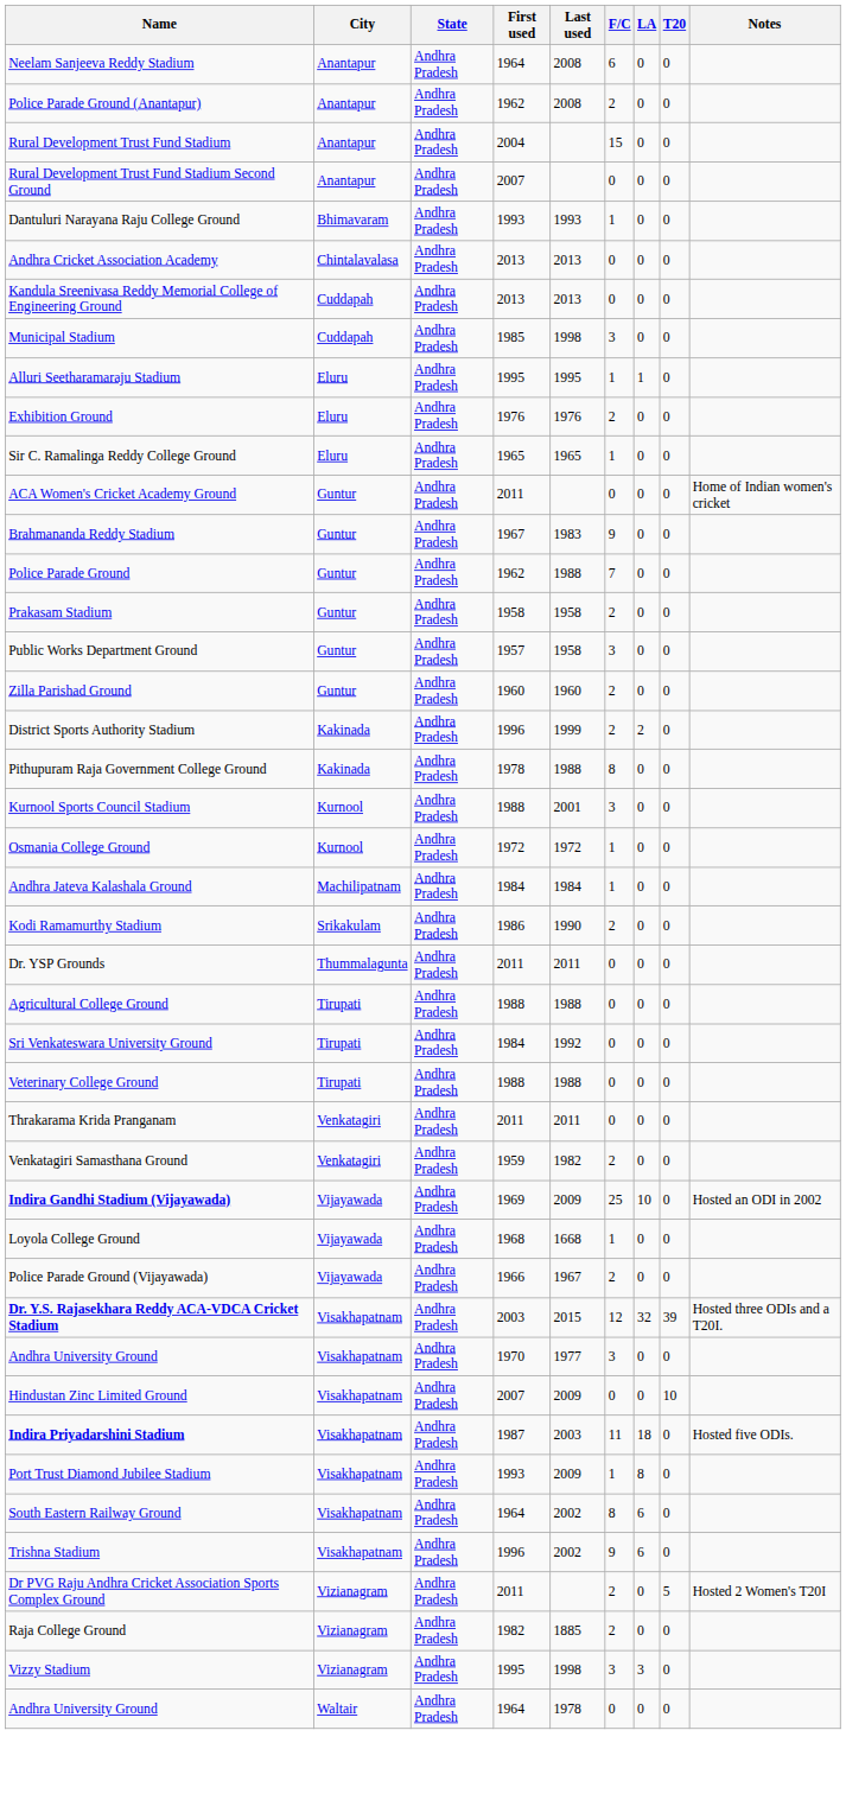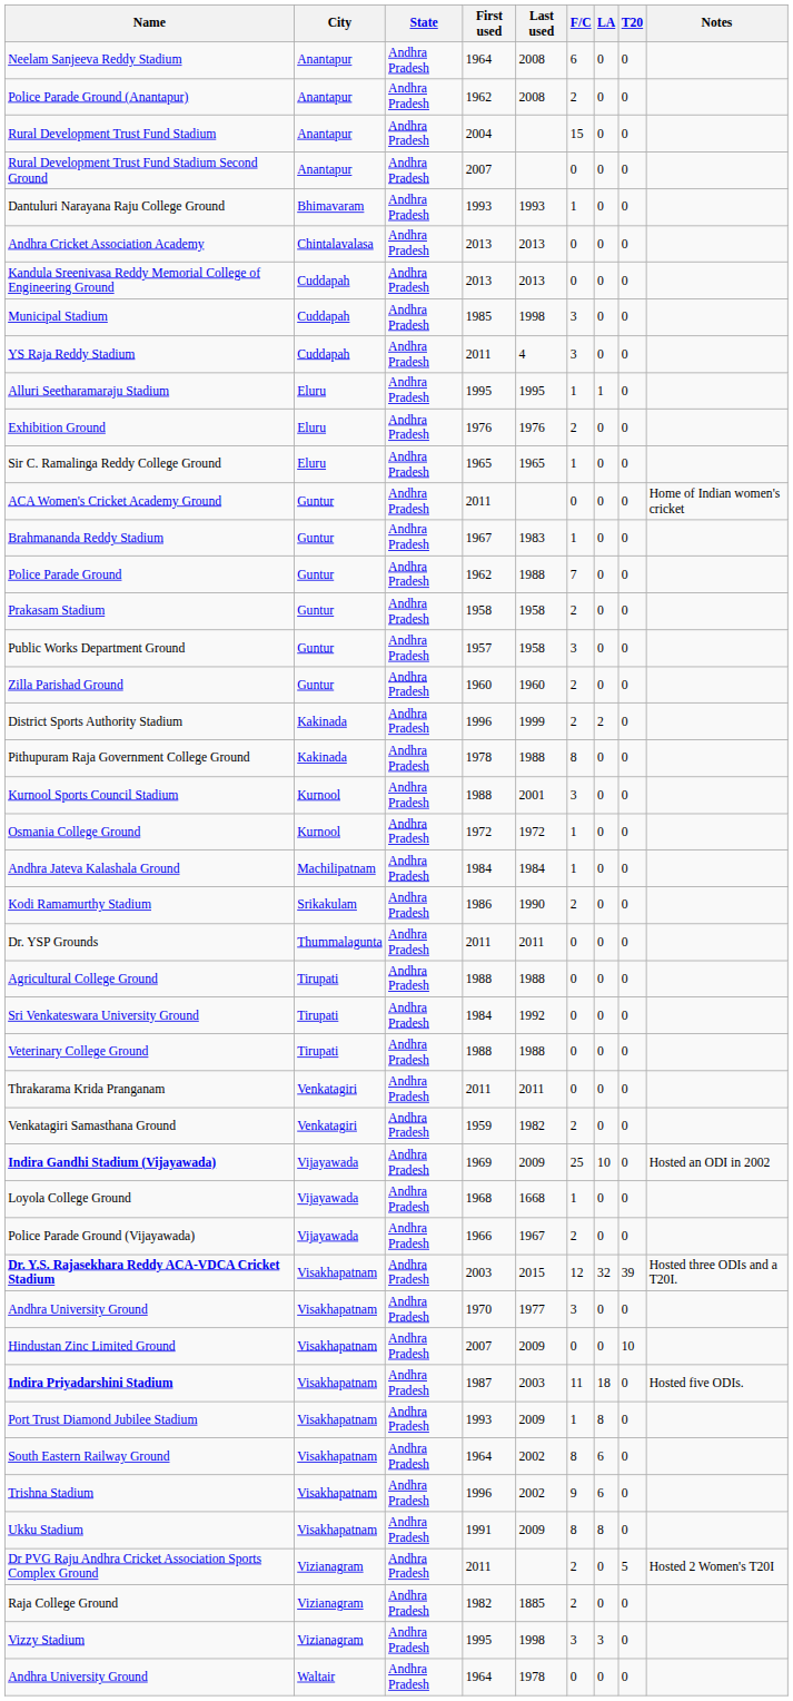+ row: YS Raja Reddy Stadium | Cuddapah | Andhra Pradesh | 2011 | 4 | 3 | 0 | 0
Brahmananda Reddy Stadium | F/C: 9 -> 1
+ row: Ukku Stadium | Visakhapatnam | Andhra Pradesh | 1991 | 2009 | 8 | 8 | 0
